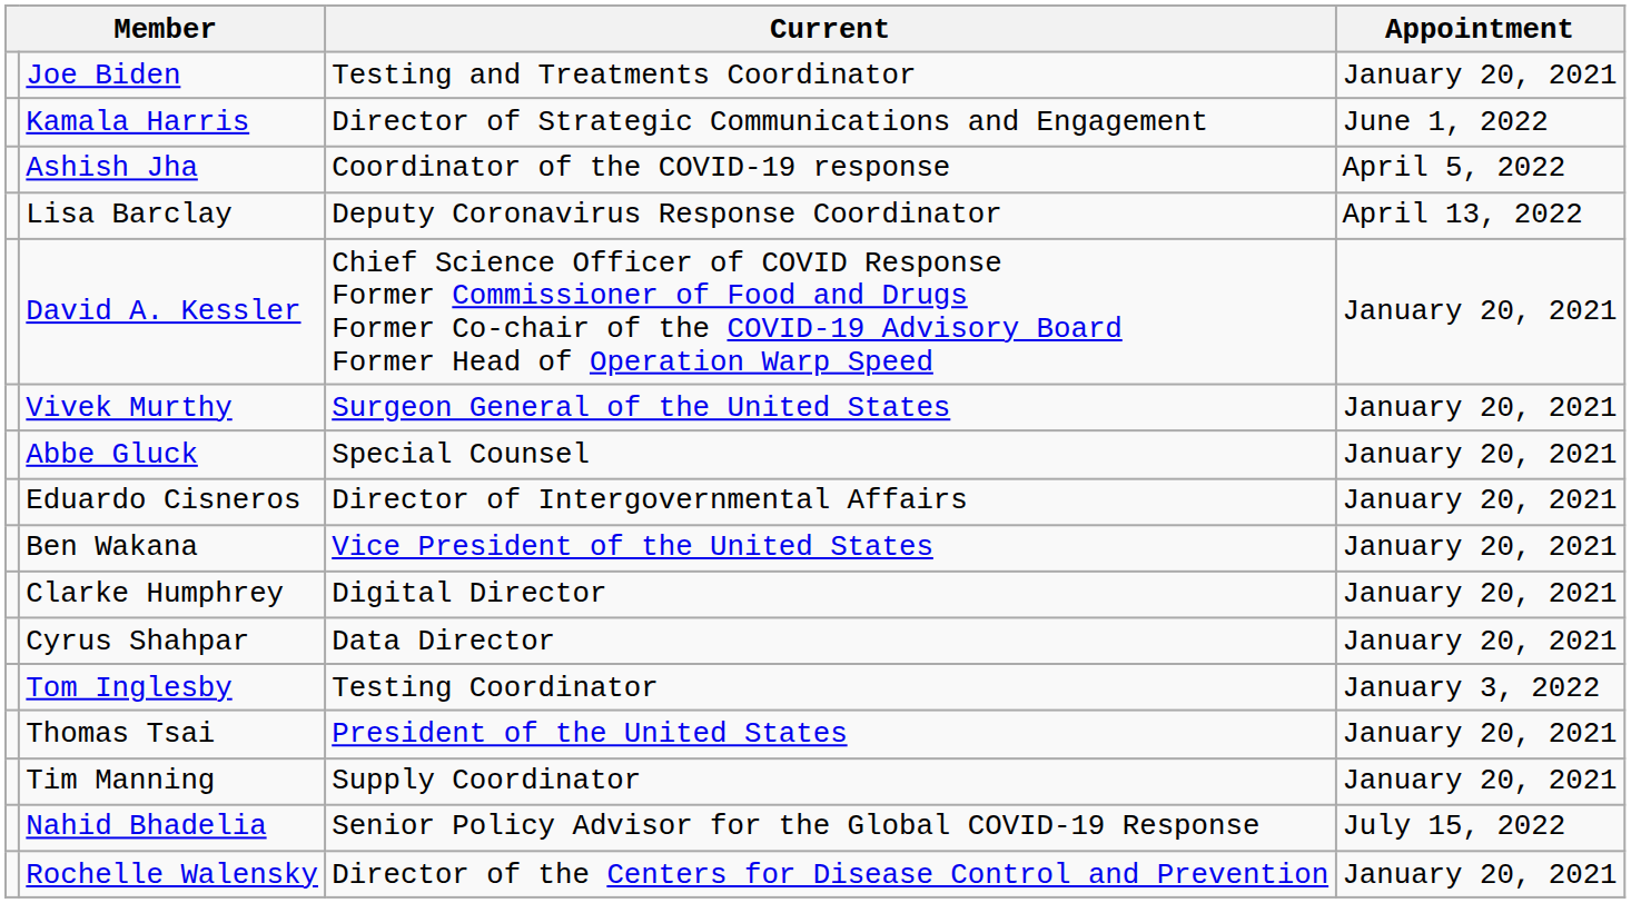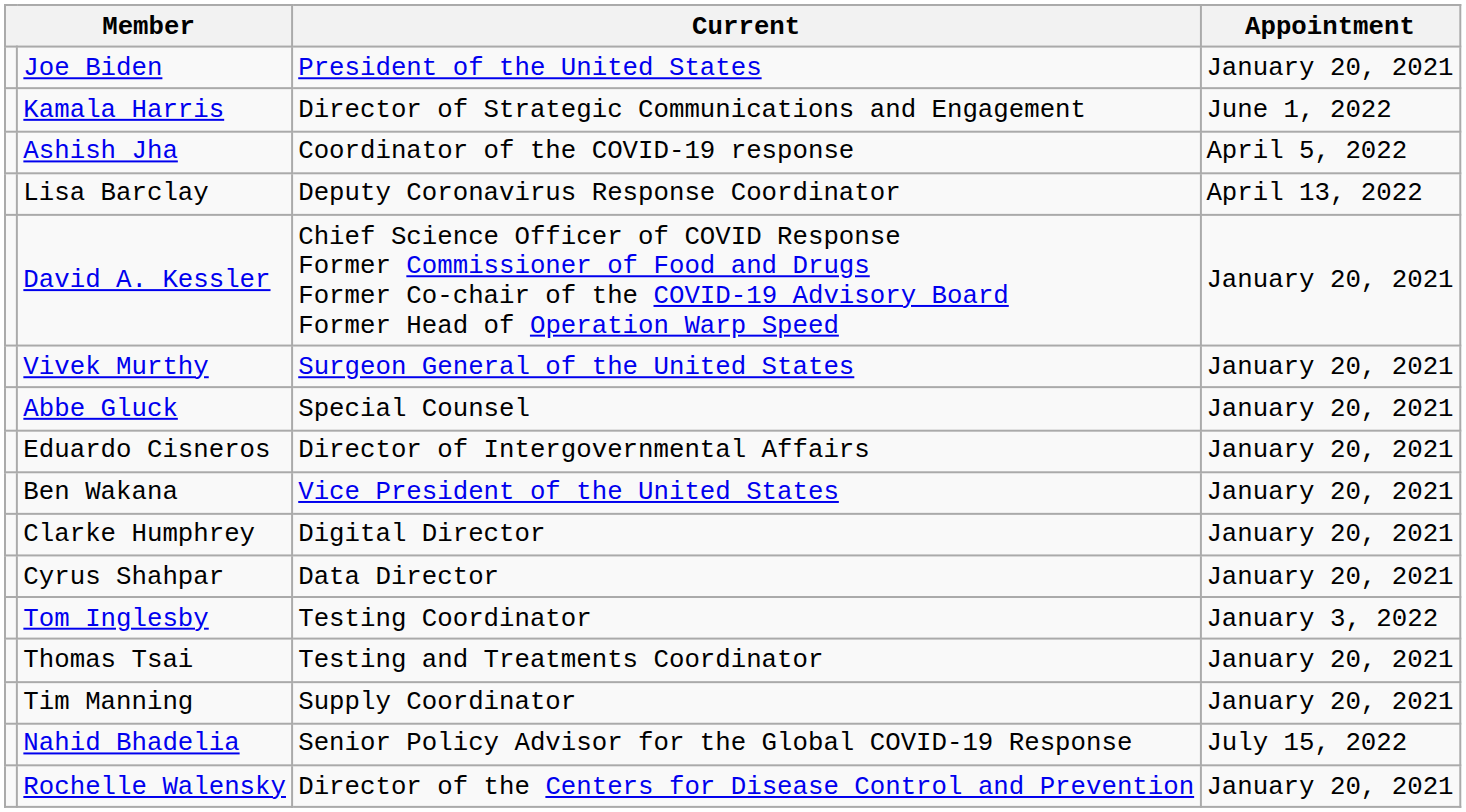Joe Biden | Current: Testing and Treatments Coordinator -> President of the United States
Thomas Tsai | Current: President of the United States -> Testing and Treatments Coordinator
